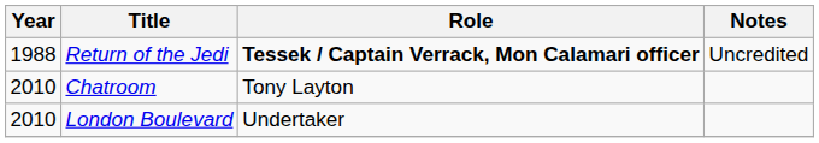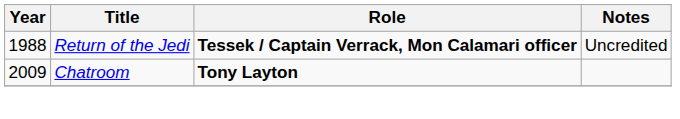Chatroom | Year: 2010 -> 2009
Chatroom | Role: normal -> bold
- row: 2010 | London Boulevard | Undertaker
